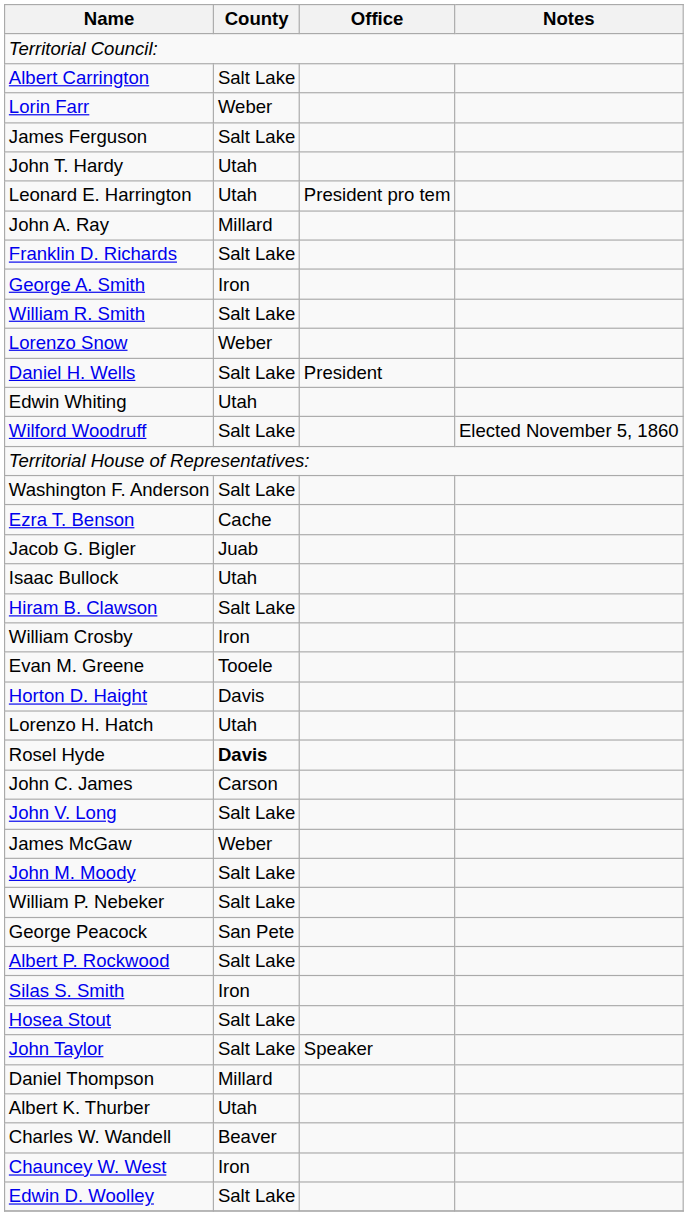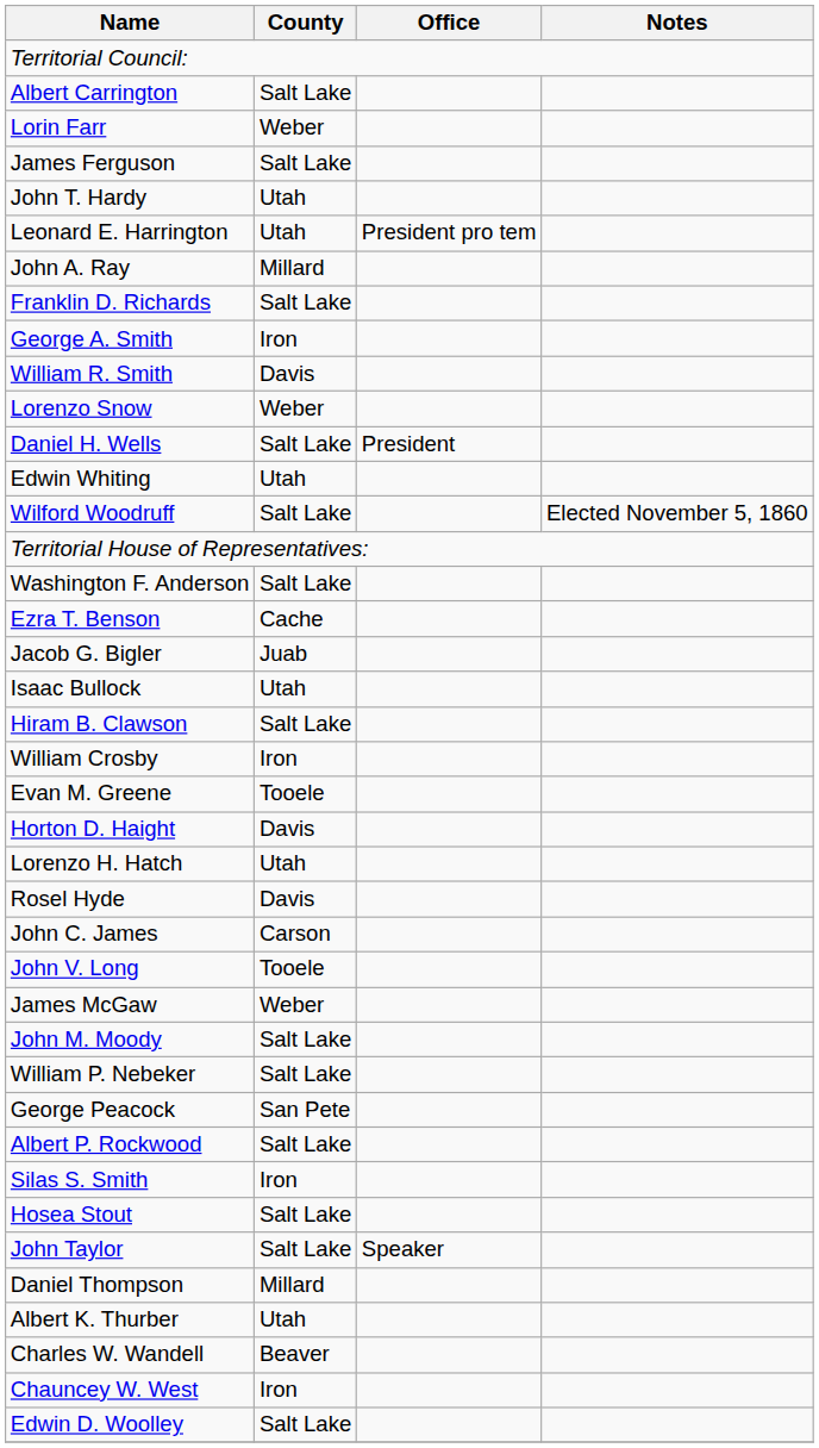William R. Smith | County: Salt Lake -> Davis
Rosel Hyde | County: bold -> normal
John V. Long | County: Salt Lake -> Tooele
